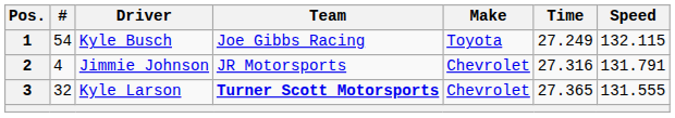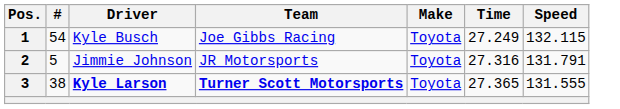2 | #: 4 -> 5
2 | Make: Chevrolet -> Toyota
3 | #: 32 -> 38
3 | Driver: normal -> bold
3 | Make: Chevrolet -> Toyota
